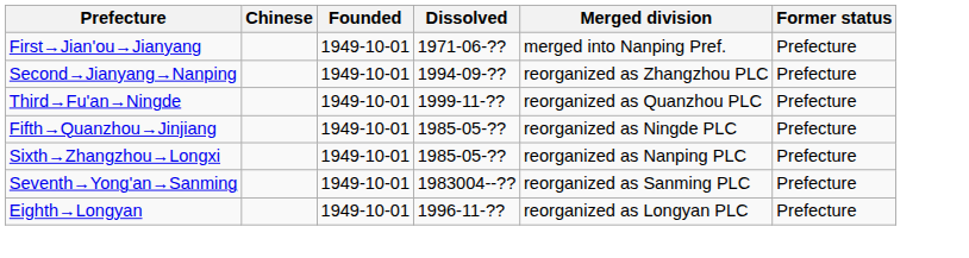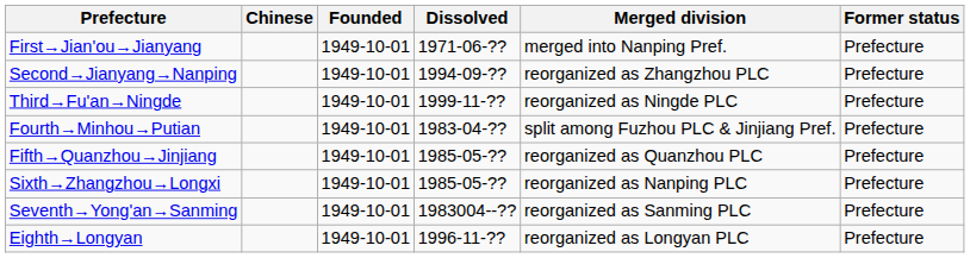Third→Fu'an→Ningde | Merged division: reorganized as Quanzhou PLC -> reorganized as Ningde PLC
+ row: Fourth→Minhou→Putian | 1949-10-01 | 1983-04-?? | split among Fuzhou PLC & Jinjiang Pref. | Prefecture
Fifth→Quanzhou→Jinjiang | Merged division: reorganized as Ningde PLC -> reorganized as Quanzhou PLC
